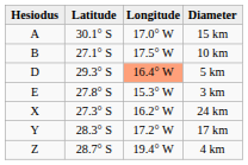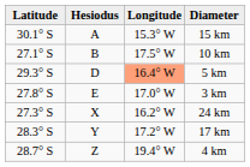columns swapped: Hesiodus <-> Latitude
15 km | Longitude: 17.0° W -> 15.3° W
3 km | Longitude: 15.3° W -> 17.0° W
